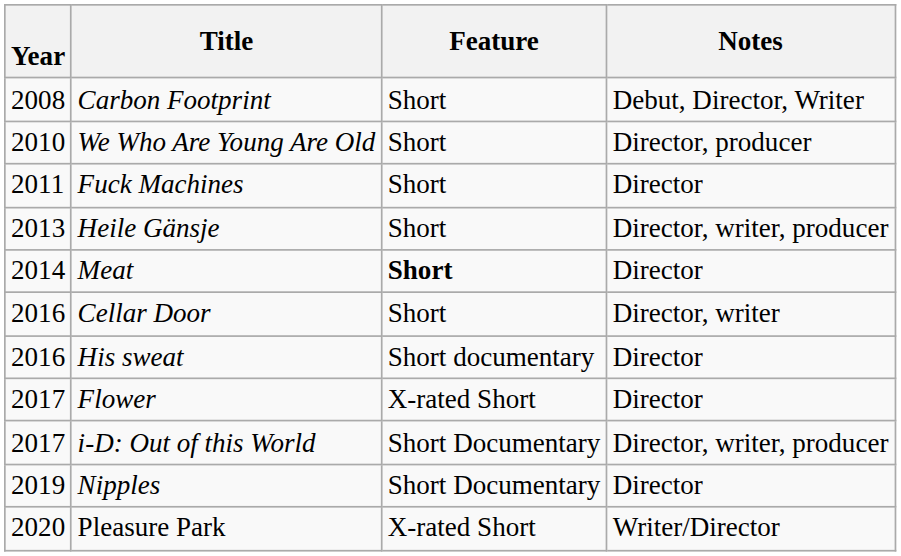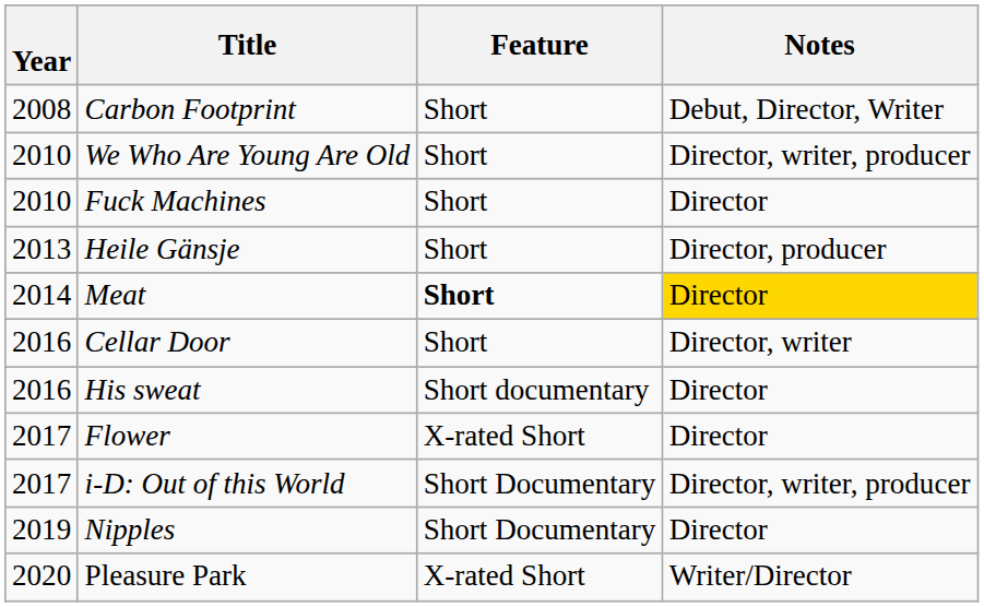We Who Are Young Are Old | Notes: Director, producer -> Director, writer, producer
Fuck Machines | Year: 2011 -> 2010
Heile Gänsje | Notes: Director, writer, producer -> Director, producer
Meat | Notes: no background -> gold background
